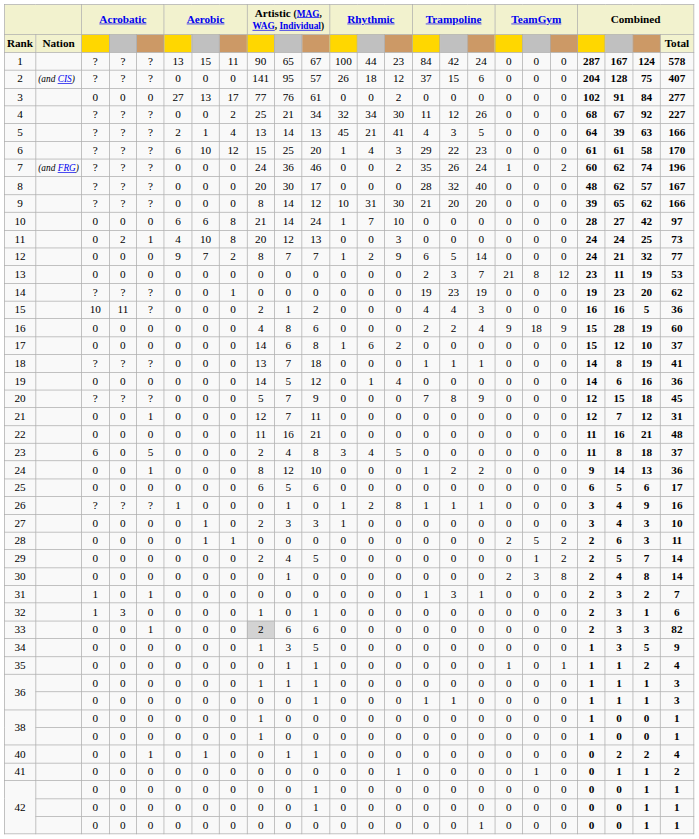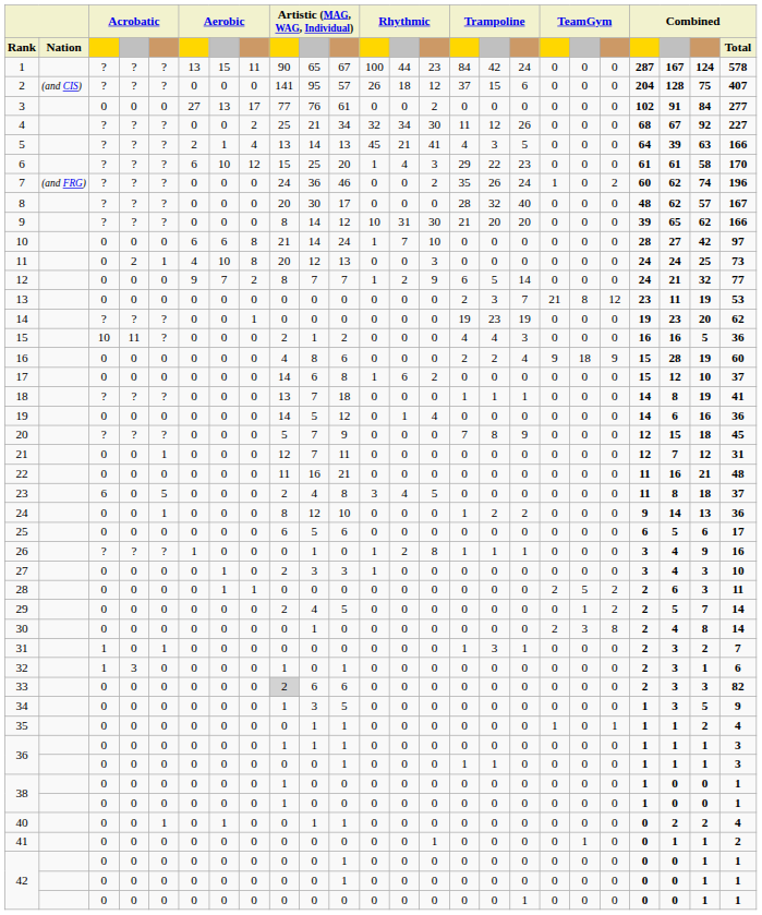33 | column 5: 1 -> 0
